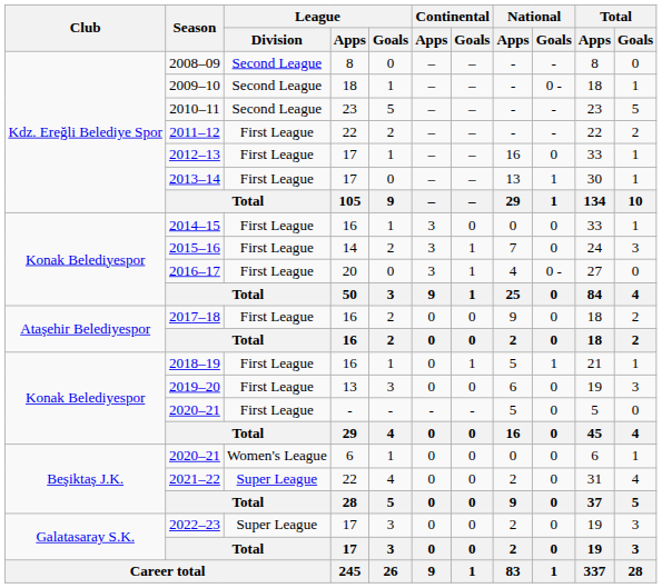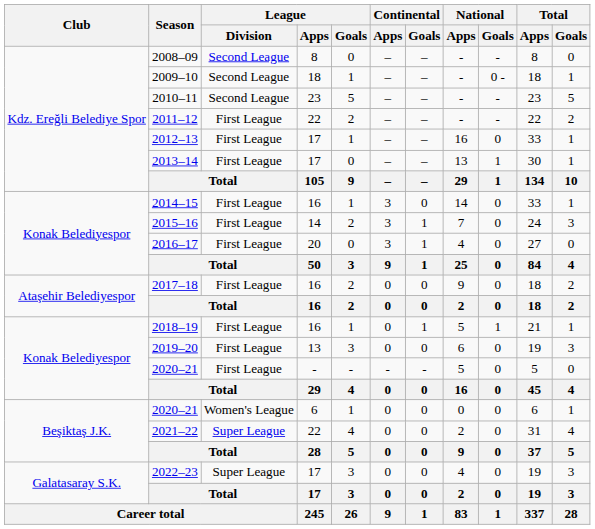2014–15 | National / Apps: 0 -> 14
2016–17 | National / Goals: 0 - -> 0
2022–23 | National / Apps: 2 -> 4
